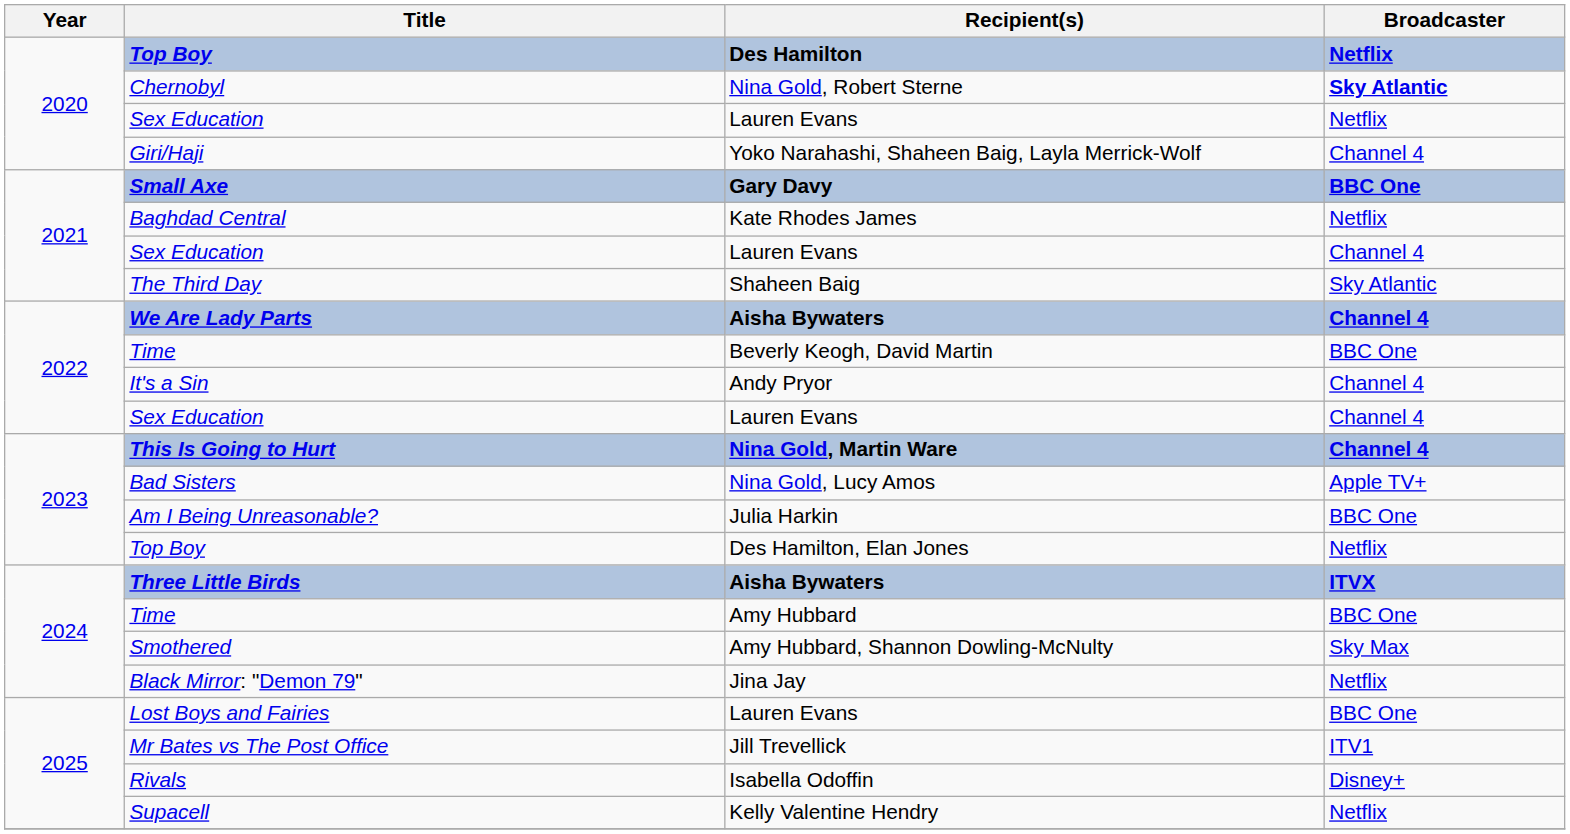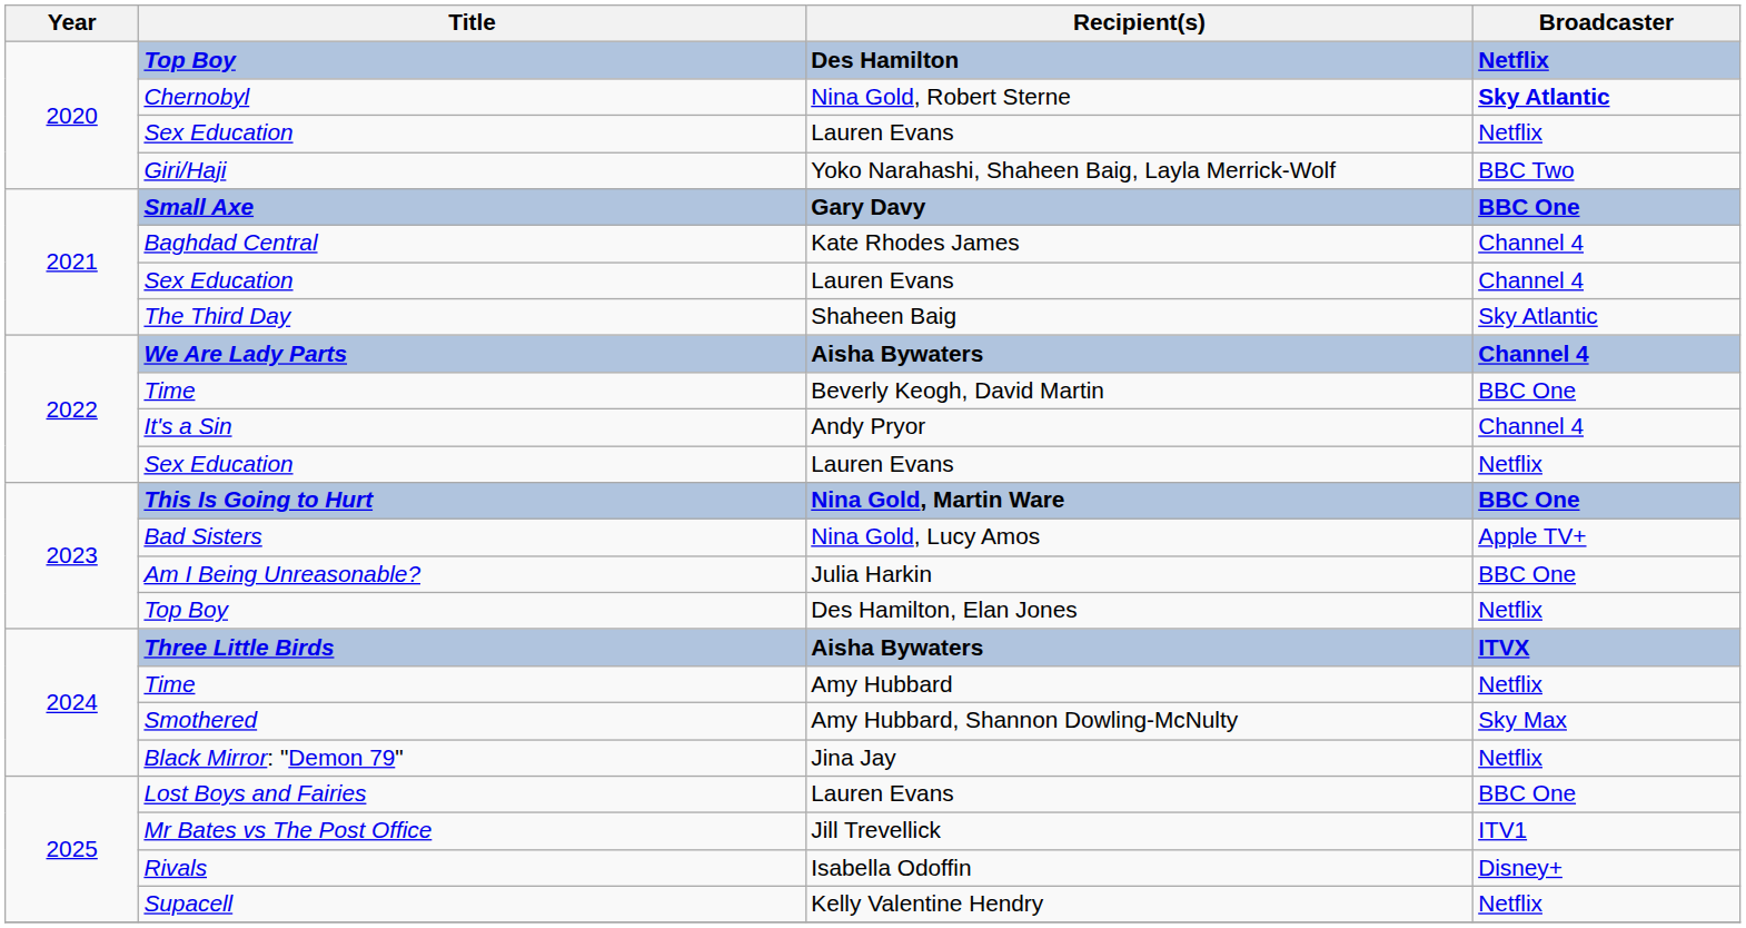Giri/Haji | Broadcaster: Channel 4 -> BBC Two
Baghdad Central | Broadcaster: Netflix -> Channel 4
2022 / Sex Education | Broadcaster: Channel 4 -> Netflix
This Is Going to Hurt | Broadcaster: Channel 4 -> BBC One
2024 / Time | Broadcaster: BBC One -> Netflix
